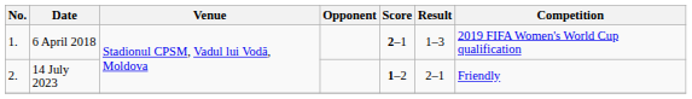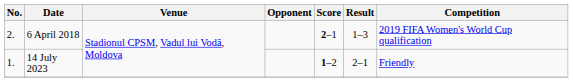6 April 2018 | No.: 1. -> 2.
14 July 2023 | No.: 2. -> 1.
